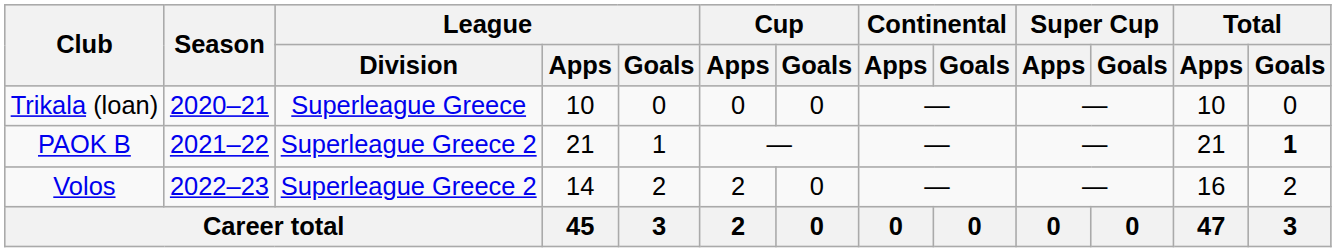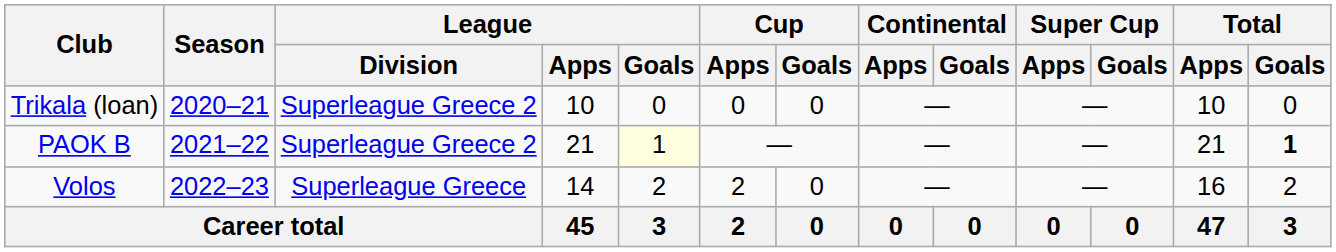Trikala (loan) | League / Division: Superleague Greece -> Superleague Greece 2
PAOK B | League / Goals: no background -> lightyellow background
Volos | League / Division: Superleague Greece 2 -> Superleague Greece
